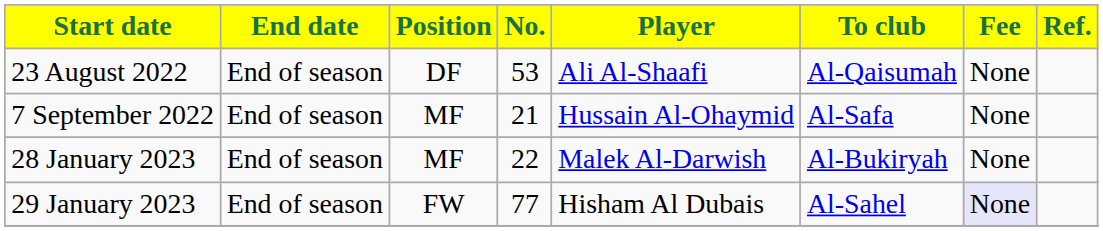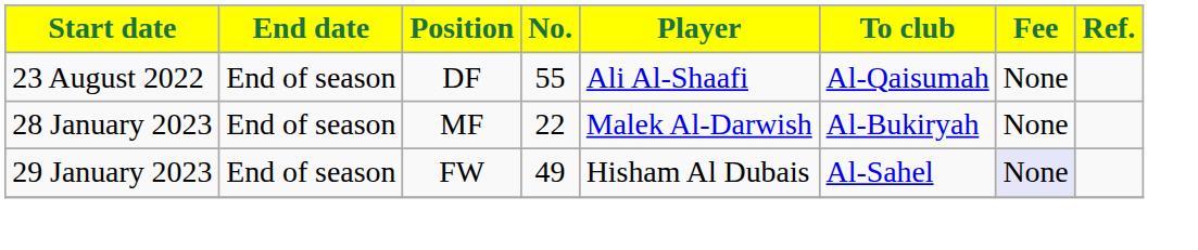23 August 2022 | No.: 53 -> 55
- row: 7 September 2022 | End of season | MF | 21 | Hussain Al-Ohaymid | Al-Safa | None
29 January 2023 | No.: 77 -> 49
